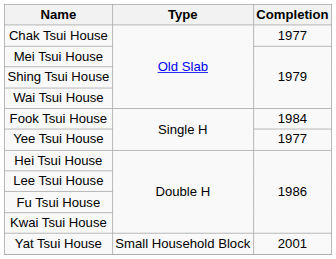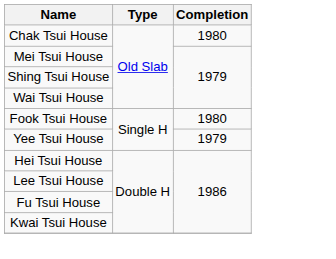Chak Tsui House | Completion: 1977 -> 1980
Fook Tsui House | Completion: 1984 -> 1980
Yee Tsui House | Completion: 1977 -> 1979
- row: Yat Tsui House | Small Household Block | 2001
